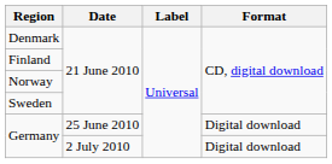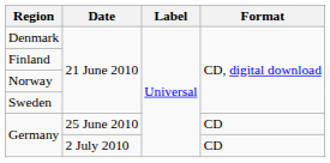Germany / 25 June 2010 | Format: Digital download -> CD
Germany / 2 July 2010 | Format: Digital download -> CD
